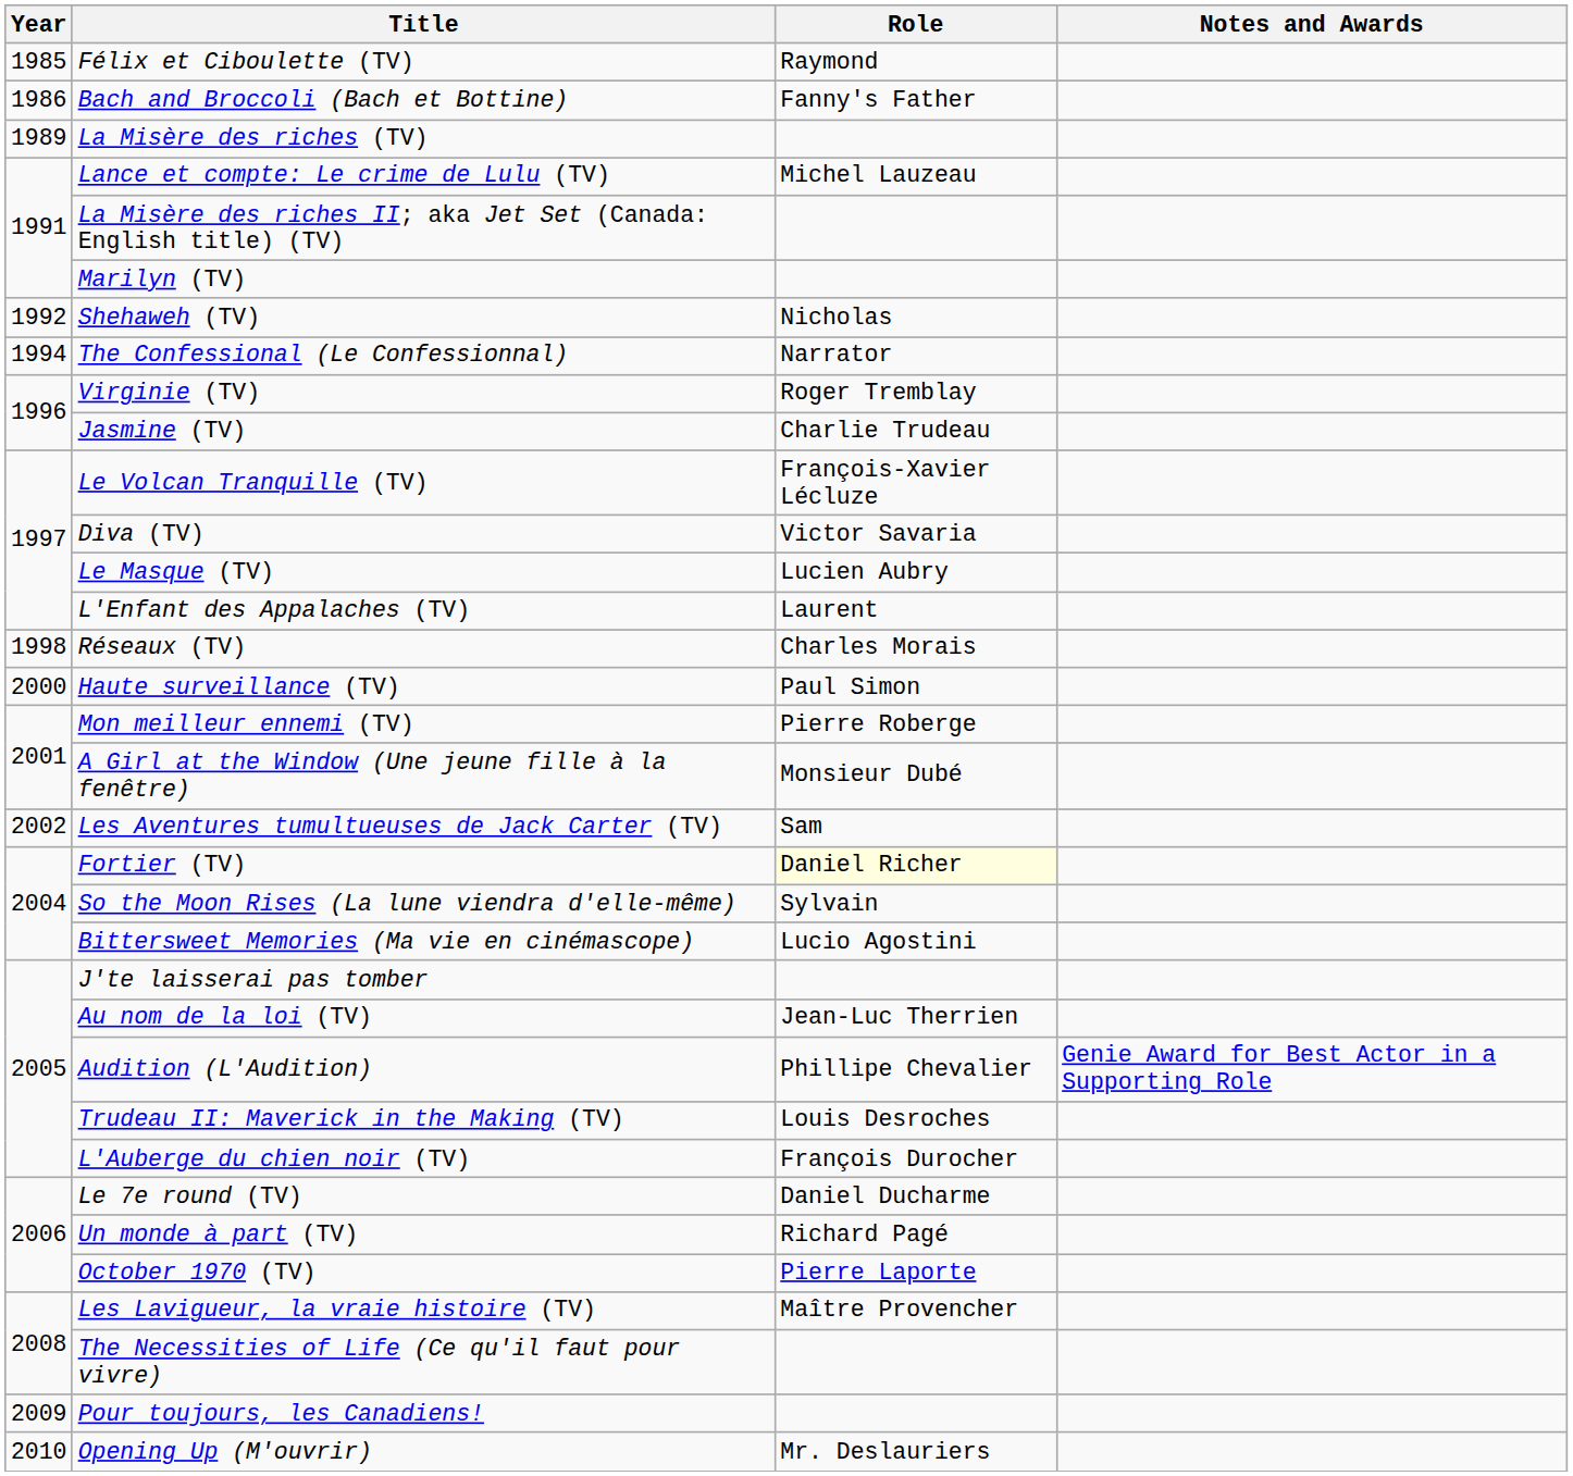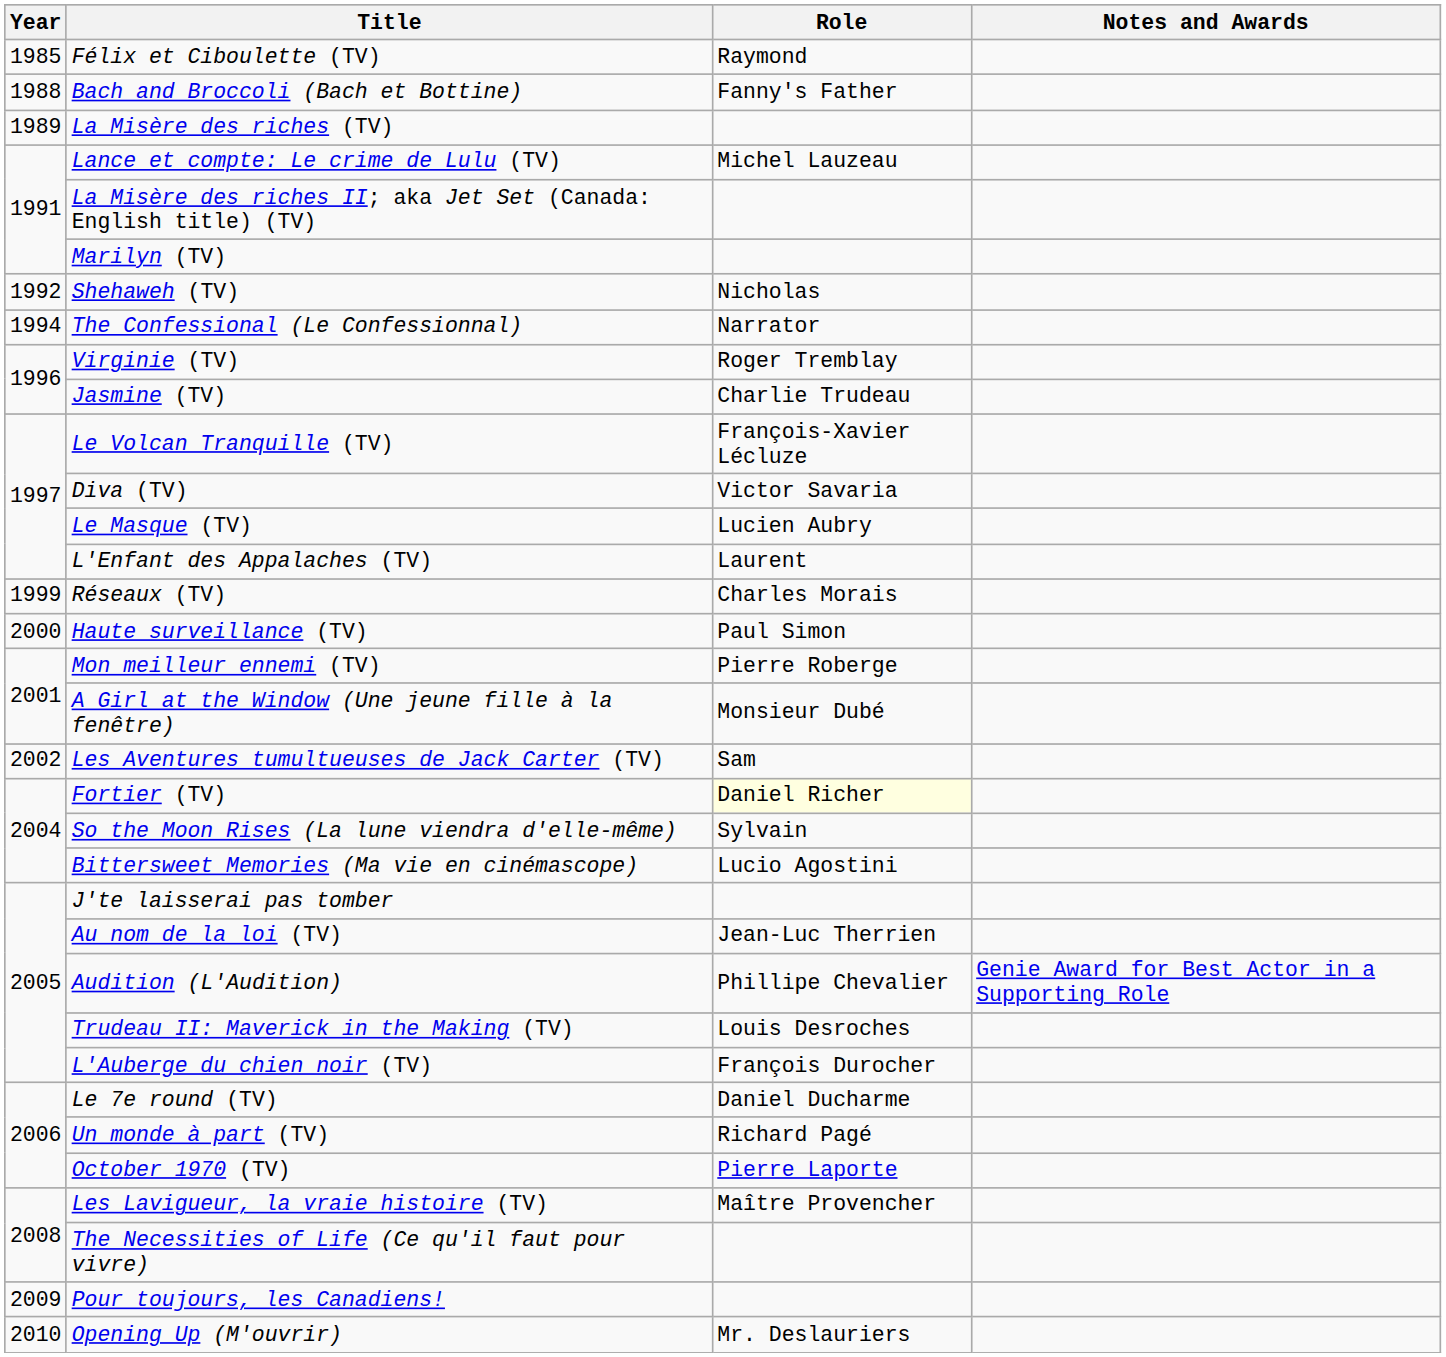Bach and Broccoli (Bach et Bottine) | Year: 1986 -> 1988
Réseaux (TV) | Year: 1998 -> 1999
